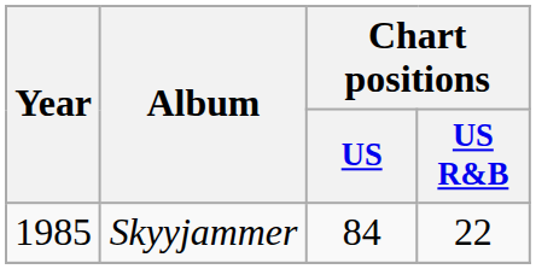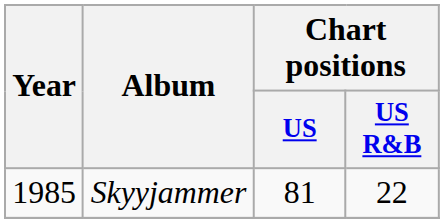Skyyjammer | Chart positions / US: 84 -> 81
